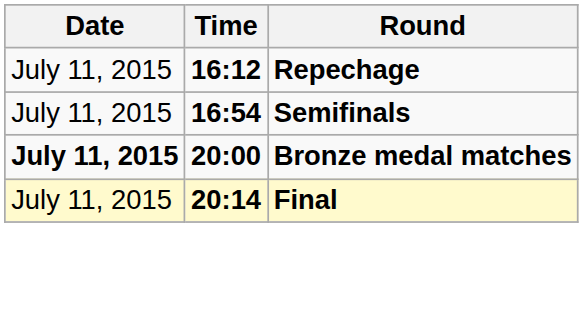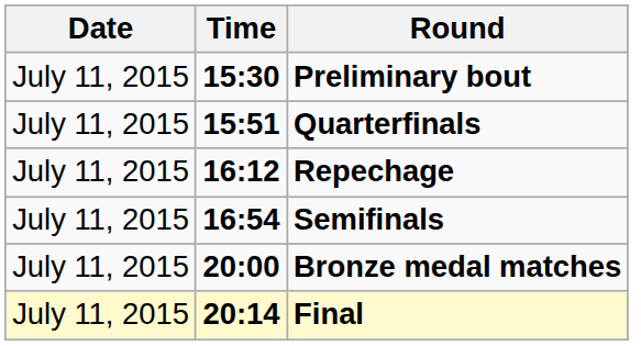+ row: July 11, 2015 | 15:30 | Preliminary bout
+ row: July 11, 2015 | 15:51 | Quarterfinals
Bronze medal matches | Date: bold -> normal
